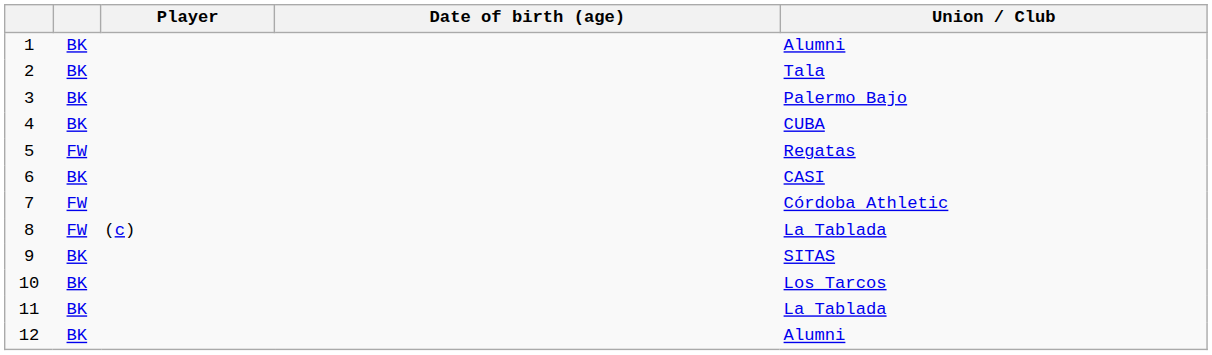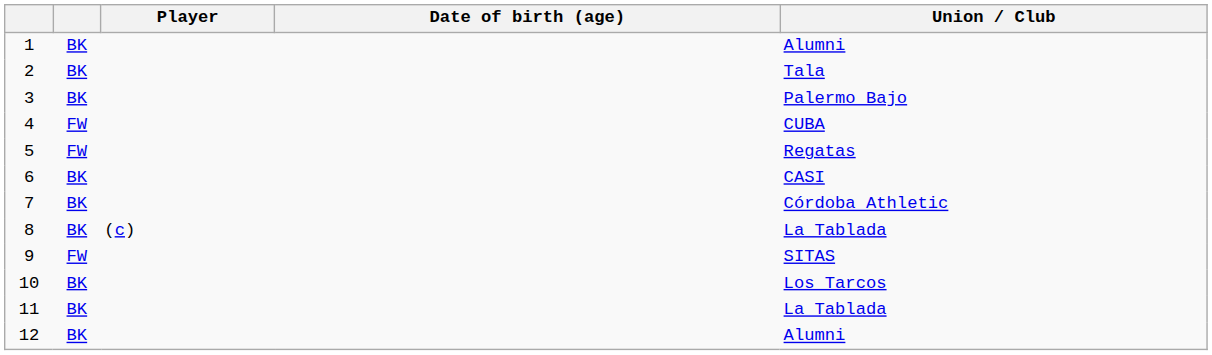4 | column 2: BK -> FW
7 | column 2: FW -> BK
8 | column 2: FW -> BK
9 | column 2: BK -> FW
